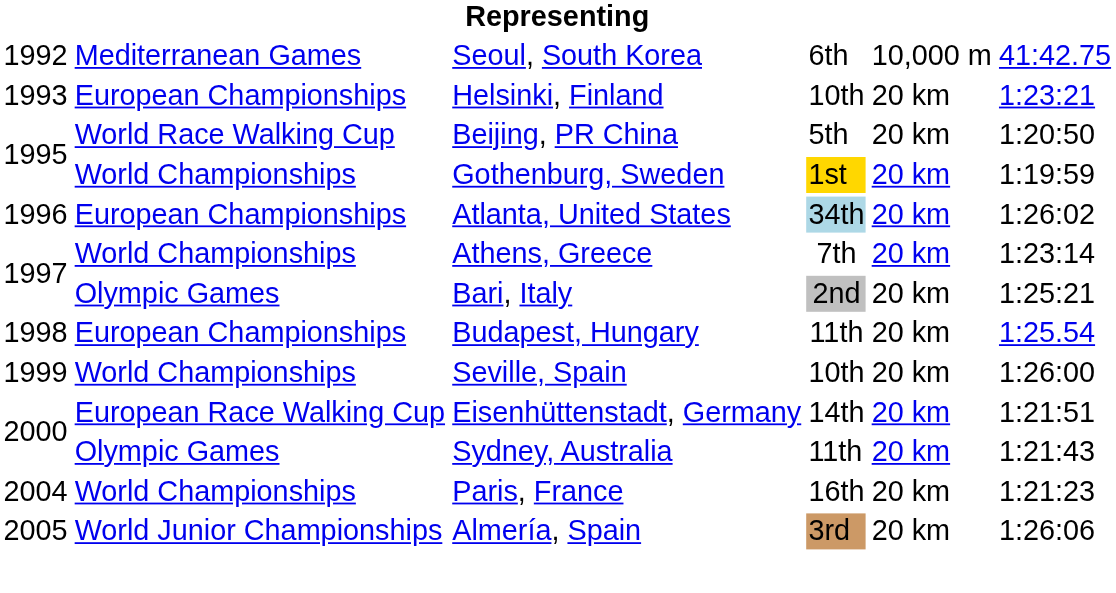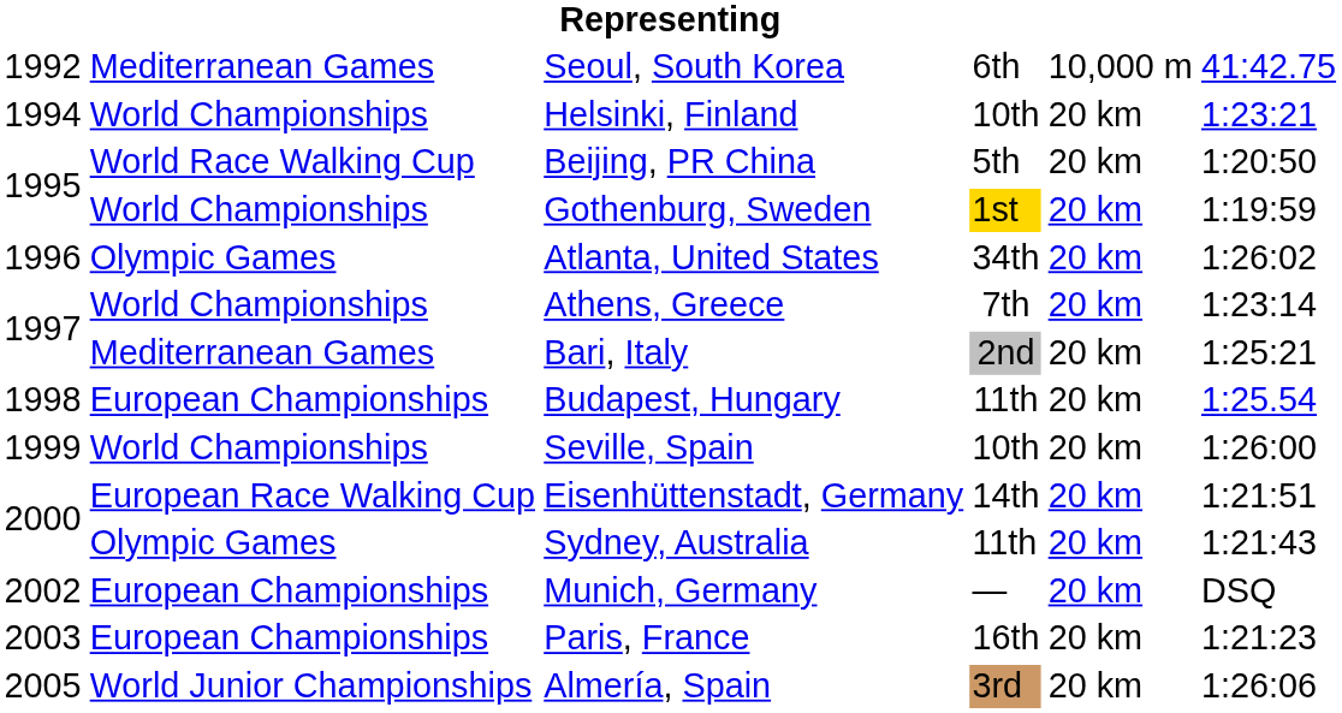Helsinki, Finland | column 1: 1993 -> 1994
Helsinki, Finland | column 2: European Championships -> World Championships
Atlanta, United States | column 2: European Championships -> Olympic Games
Atlanta, United States | column 4: lightblue background -> no background
Bari, Italy | column 2: Olympic Games -> Mediterranean Games
+ row: 2002 | European Championships | Munich, Germany | — | 20 km | DSQ
Paris, France | column 1: 2004 -> 2003
Paris, France | column 2: World Championships -> European Championships
